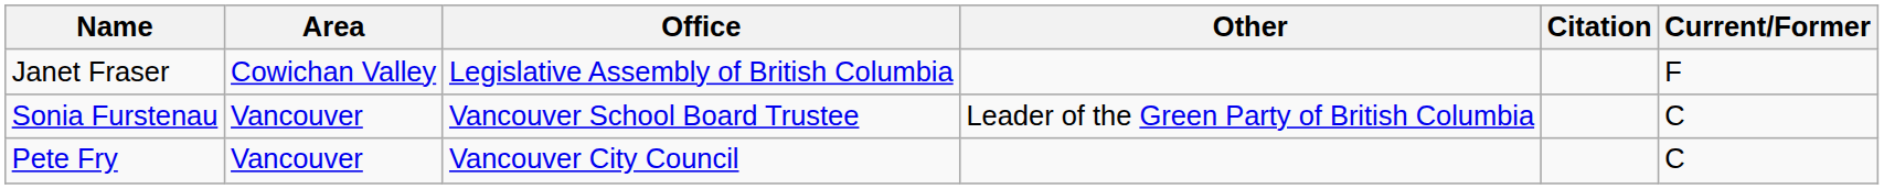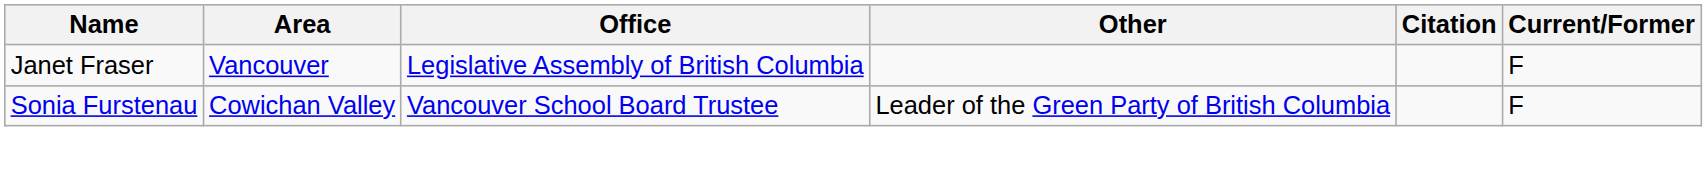Janet Fraser | Area: Cowichan Valley -> Vancouver
Sonia Furstenau | Area: Vancouver -> Cowichan Valley
Sonia Furstenau | Current/Former: C -> F
- row: Pete Fry | Vancouver | Vancouver City Council | C
